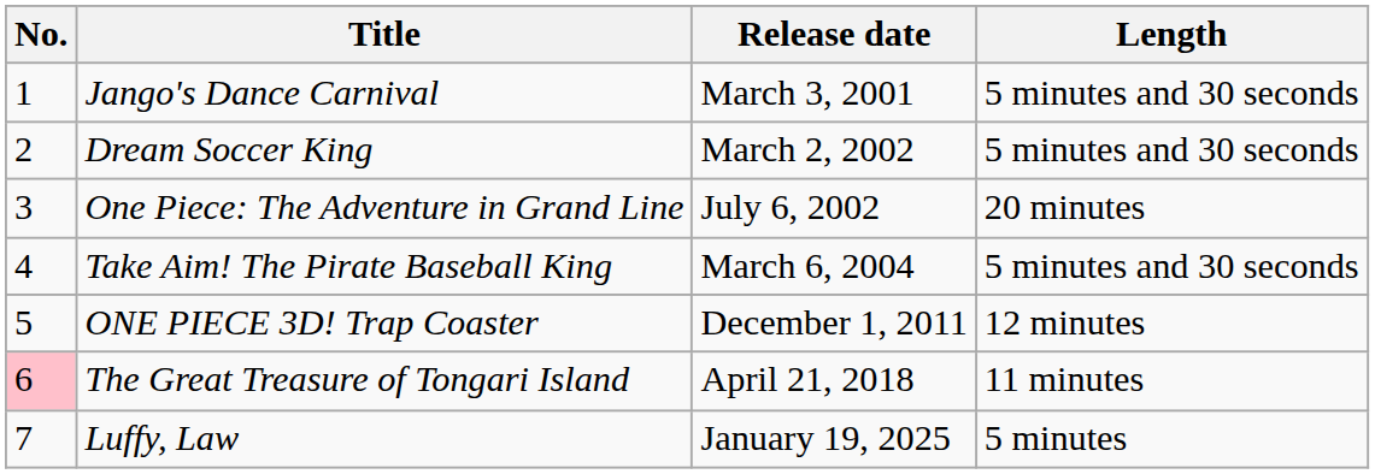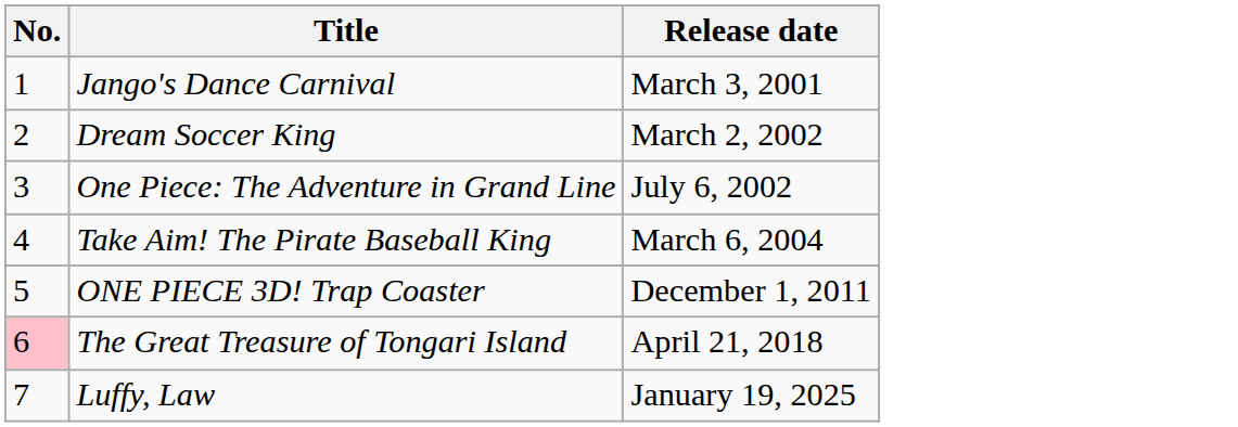- column: Length | 5 minutes and 30 seconds | 5 minutes and 30 seconds | 20 minutes | 5 minutes and 30 seconds | 12 minutes | 11 minutes | 5 minutes
